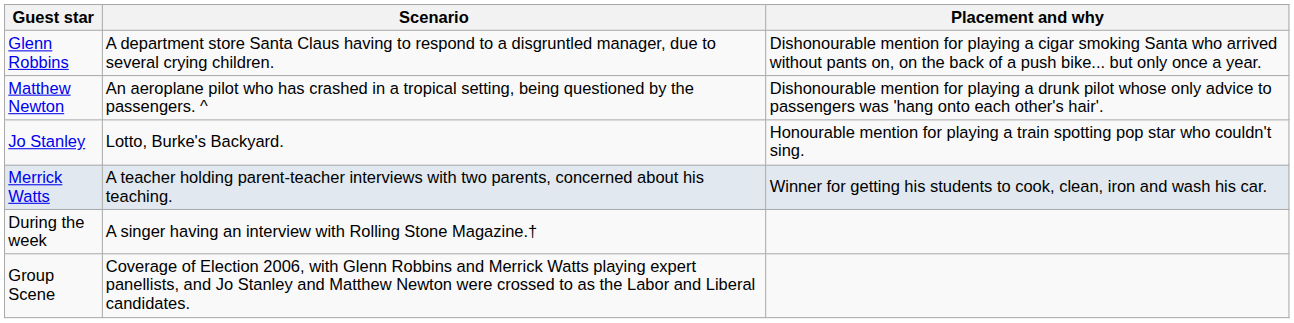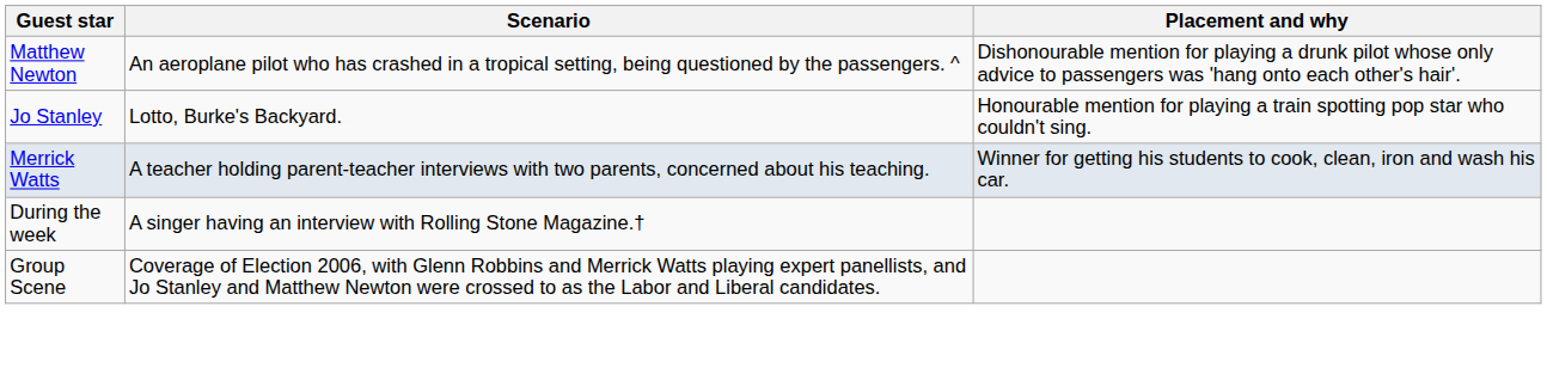- row: Glenn Robbins | A department store Santa Claus having to respond to a disgruntled manager, due to several crying children. | Dishonourable mention for playing a cigar smoking Santa who arrived without pants on, on the back of a push bike... but only once a year.
